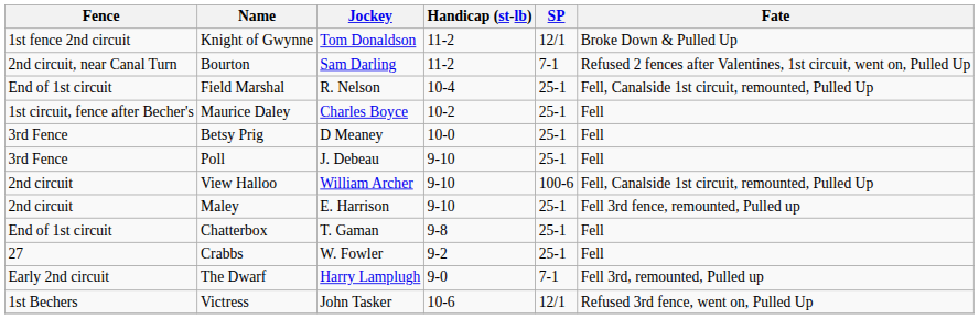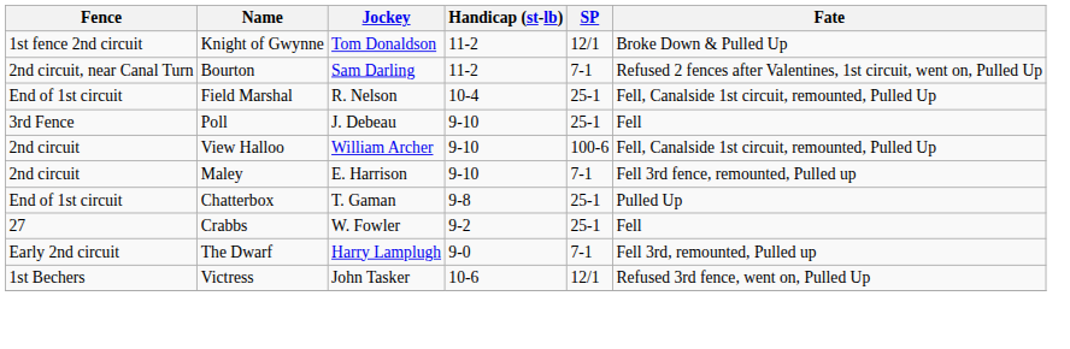- row: 1st circuit, fence after Becher's | Maurice Daley | Charles Boyce | 10-2 | 25-1 | Fell
- row: 3rd Fence | Betsy Prig | D Meaney | 10-0 | 25-1 | Fell
Maley | SP: 25-1 -> 7-1
Chatterbox | Fate: Fell -> Pulled Up
